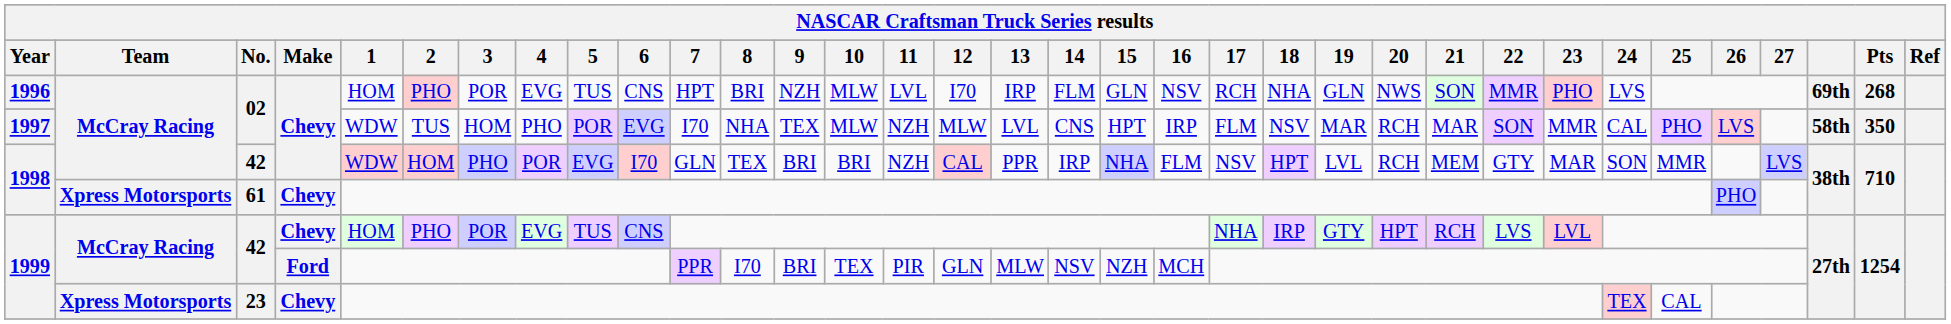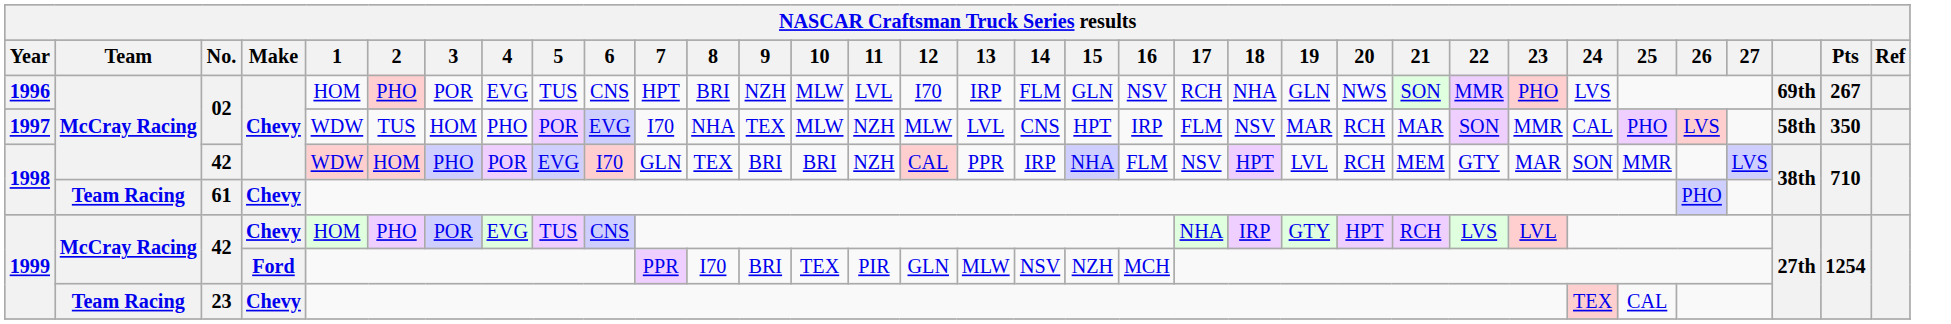1996 | Pts: 268 -> 267
1998 / 61 | Team: Xpress Motorsports -> Team Racing
1999 / 23 | Team: Xpress Motorsports -> Team Racing
